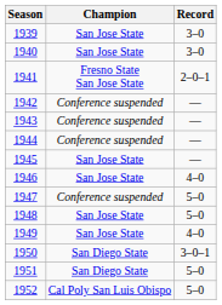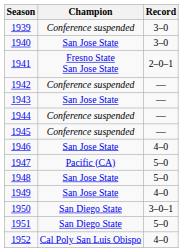1939 | Champion: San Jose State -> Conference suspended
1943 | Champion: Conference suspended -> San Jose State
1945 | Champion: San Jose State -> Conference suspended
1947 | Champion: Conference suspended -> Pacific (CA)
1952 | Record: 5–0 -> 4–0
